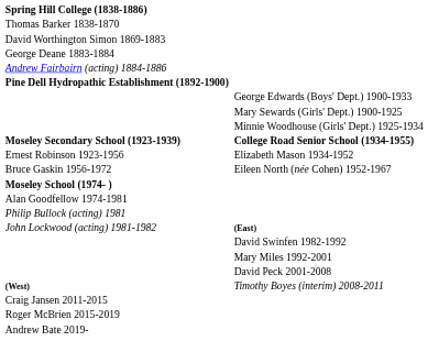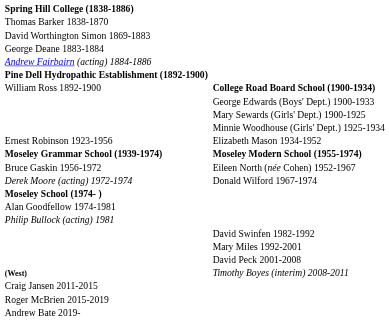+ row: William Ross 1892-1900 | College Road Board School (1900-1934)
- row: Moseley Secondary School (1923-1939) | College Road Senior School (1934-1955)
+ row: Moseley Grammar School (1939-1974) | Moseley Modern School (1955-1974)
+ row: Derek Moore (acting) 1972-1974 | Donald Wilford 1967-1974
- row: John Lockwood (acting) 1981-1982 | (East)
